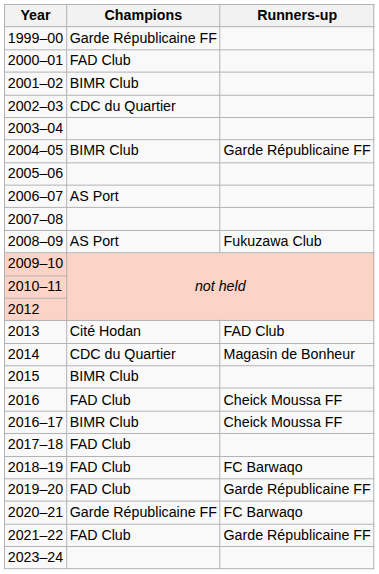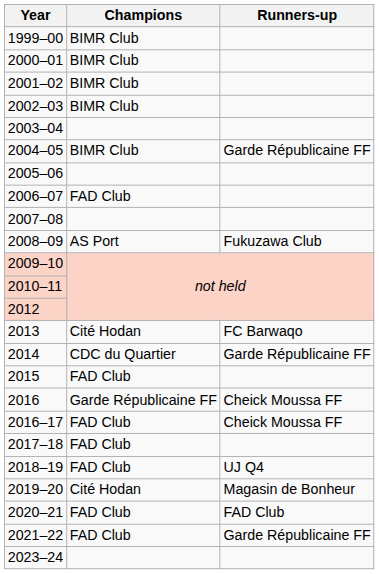1999–00 | Champions: Garde Républicaine FF -> BIMR Club
2000–01 | Champions: FAD Club -> BIMR Club
2002–03 | Champions: CDC du Quartier -> BIMR Club
2006–07 | Champions: AS Port -> FAD Club
2013 | Runners-up: FAD Club -> FC Barwaqo
2014 | Runners-up: Magasin de Bonheur -> Garde Républicaine FF
2015 | Champions: BIMR Club -> FAD Club
2016 | Champions: FAD Club -> Garde Républicaine FF
2016–17 | Champions: BIMR Club -> FAD Club
2018–19 | Runners-up: FC Barwaqo -> UJ Q4
2019–20 | Champions: FAD Club -> Cité Hodan
2019–20 | Runners-up: Garde Républicaine FF -> Magasin de Bonheur
2020–21 | Champions: Garde Républicaine FF -> FAD Club
2020–21 | Runners-up: FC Barwaqo -> FAD Club
